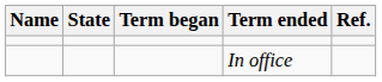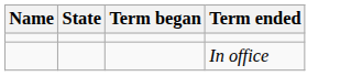- column: Ref.
